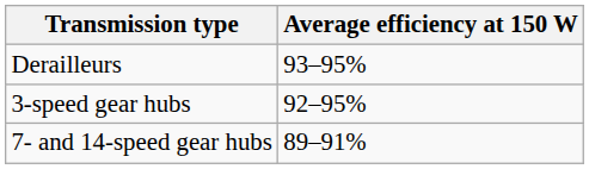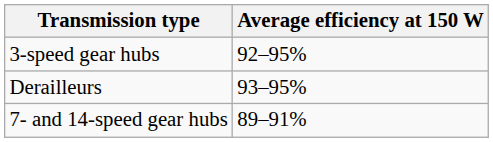rows swapped: Derailleurs <-> 3-speed gear hubs
